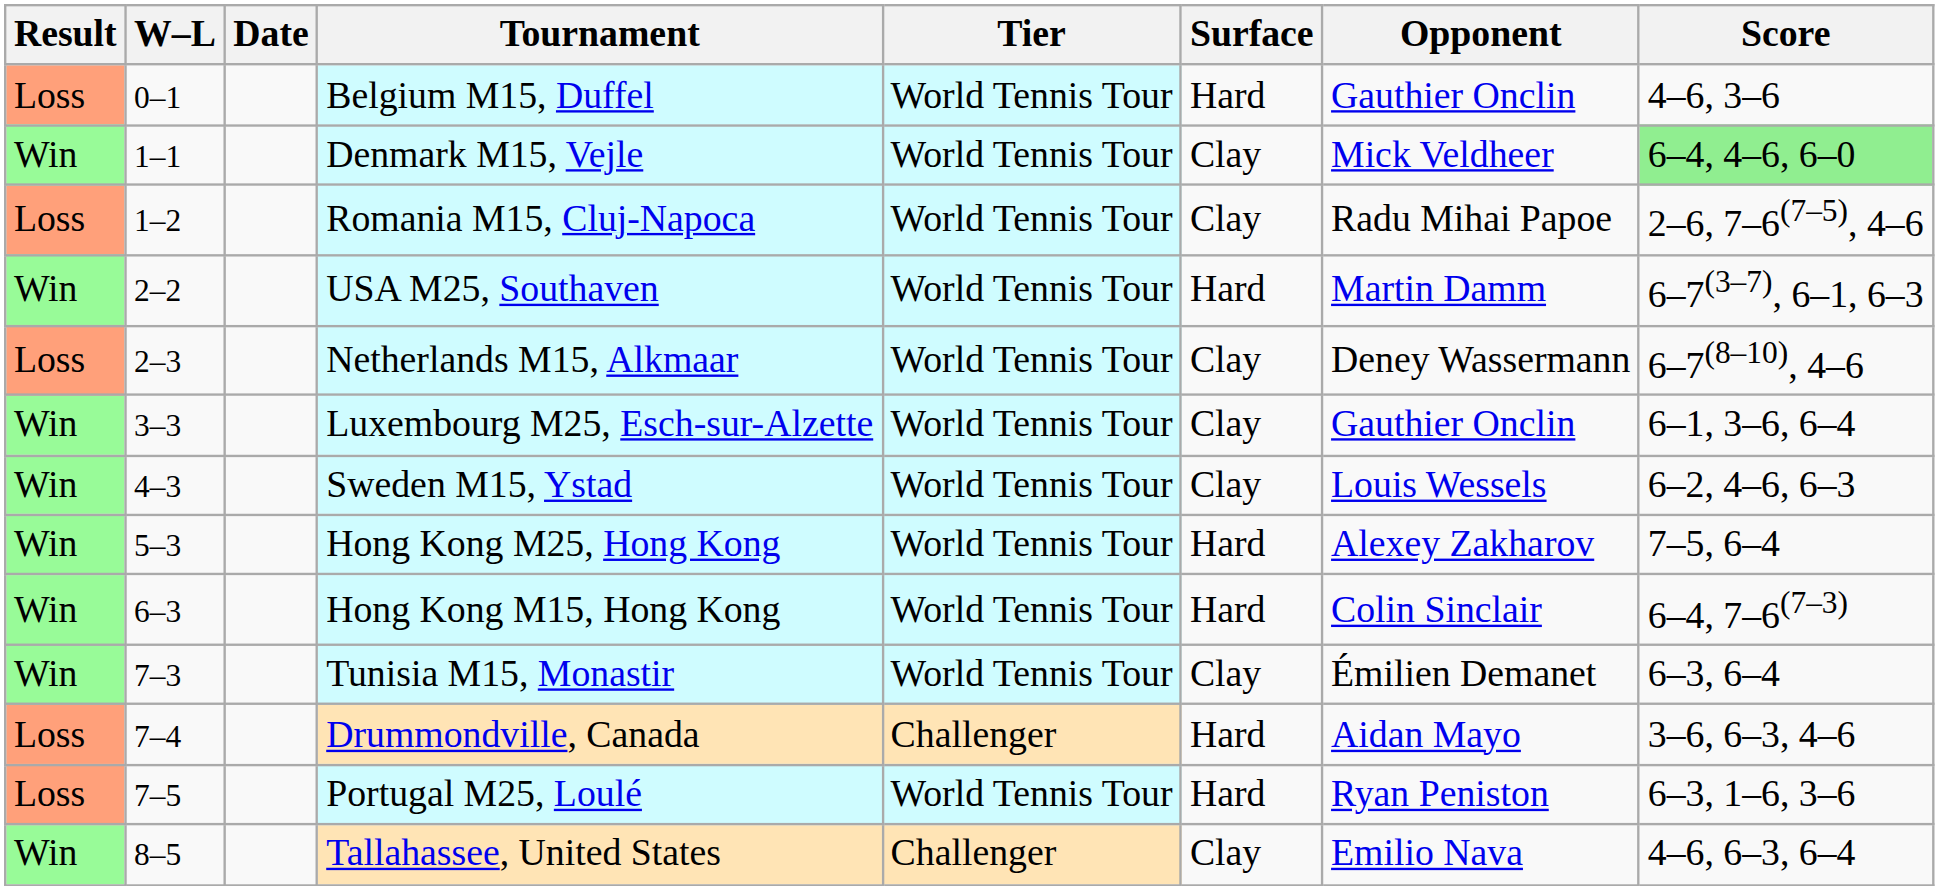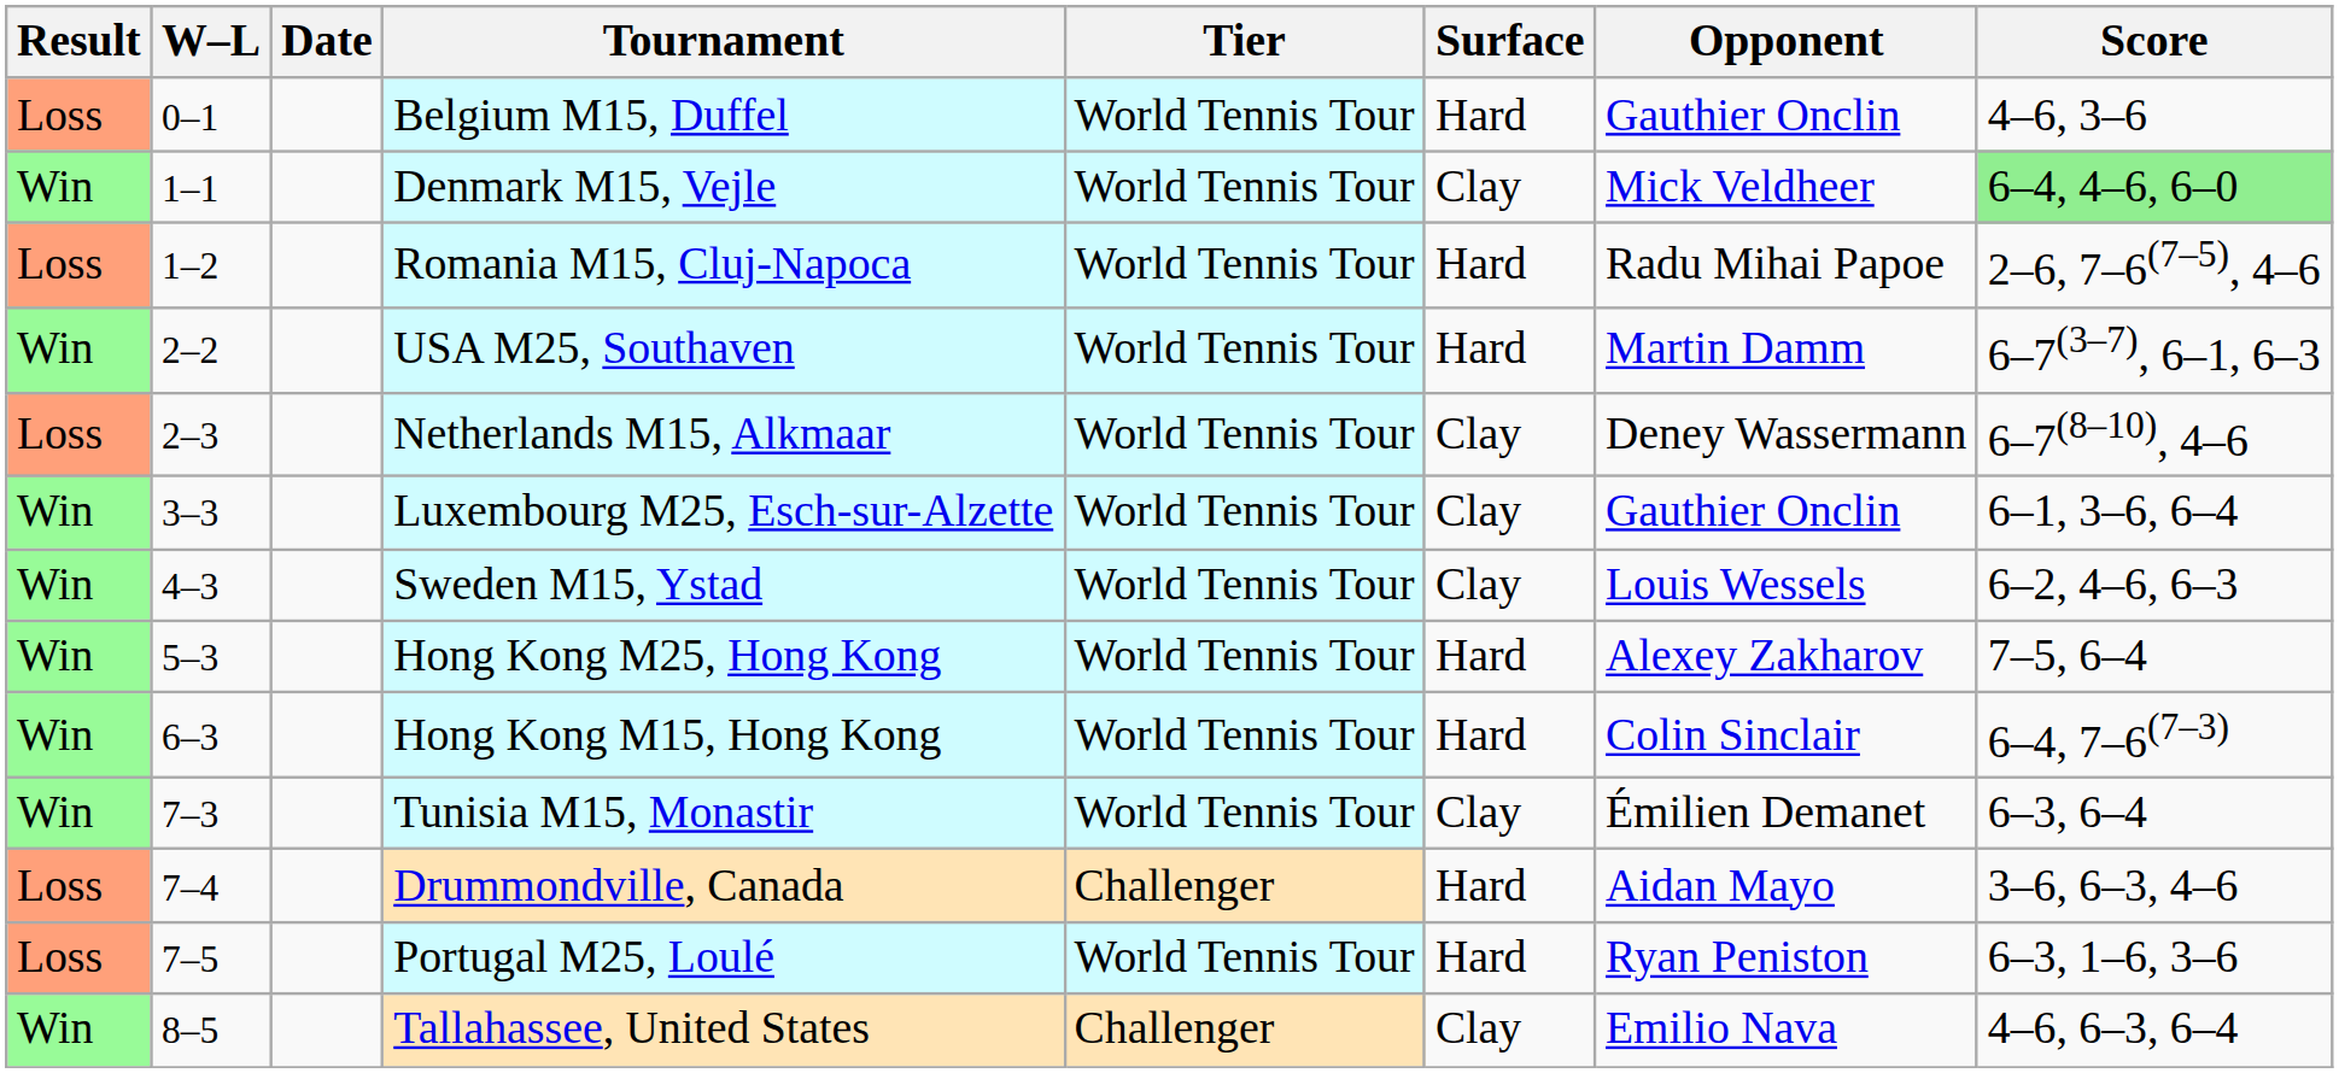Romania M15, Cluj-Napoca | Surface: Clay -> Hard
